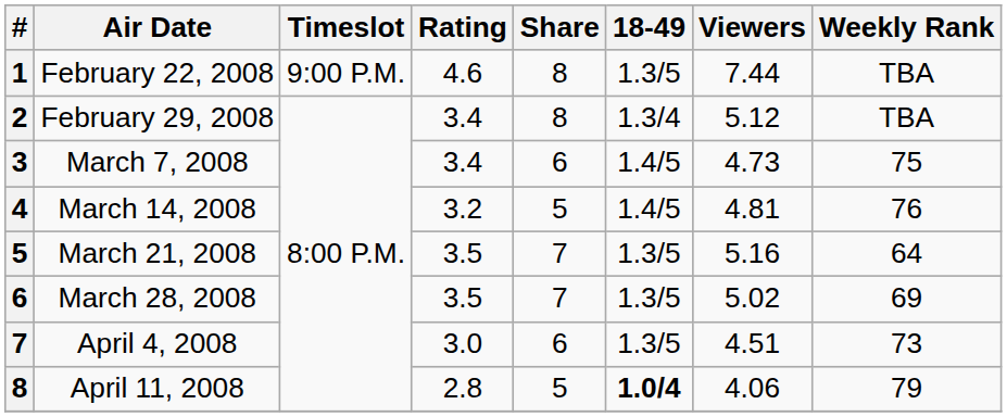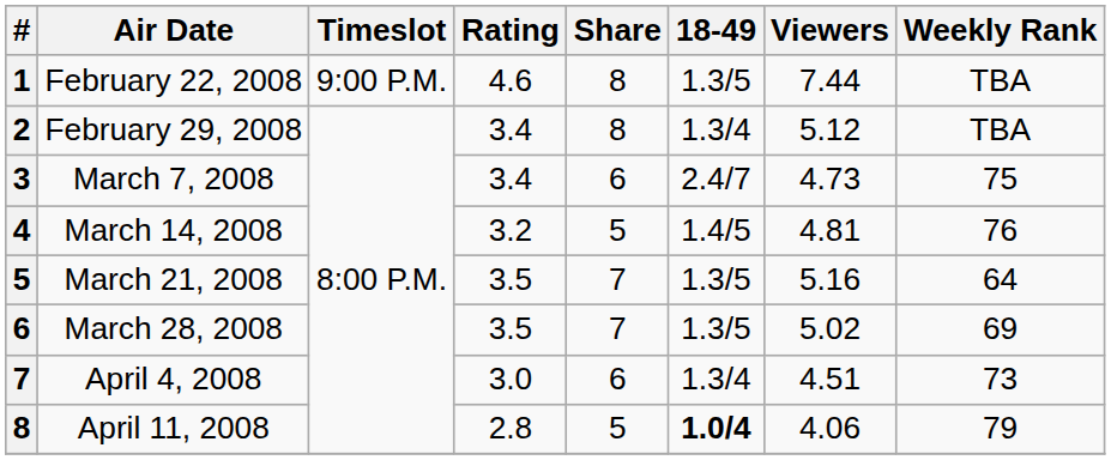March 7, 2008 | 18-49: 1.4/5 -> 2.4/7
April 4, 2008 | 18-49: 1.3/5 -> 1.3/4
